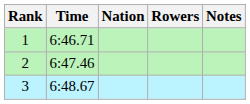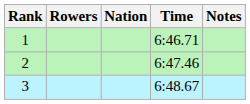columns swapped: Rowers <-> Time
